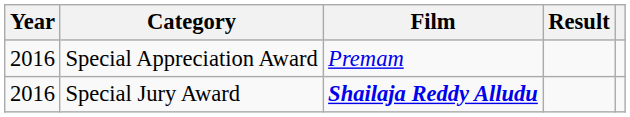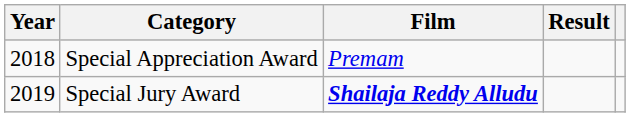Special Appreciation Award | Year: 2016 -> 2018
Special Jury Award | Year: 2016 -> 2019
